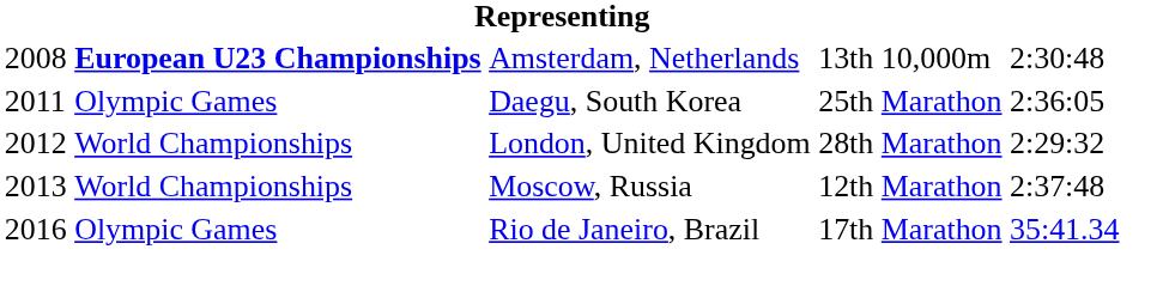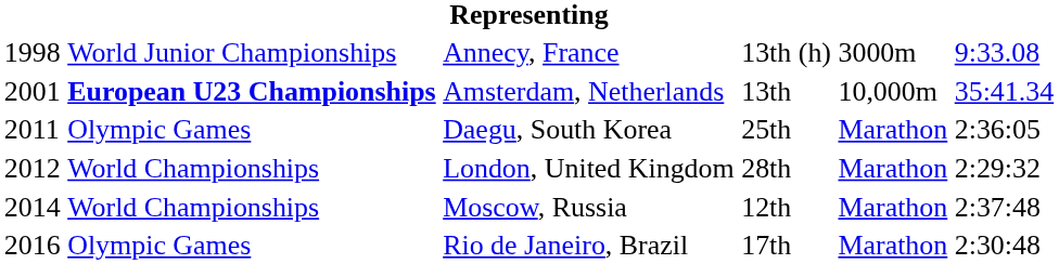+ row: 1998 | World Junior Championships | Annecy, France | 13th (h) | 3000m | 9:33.08
Amsterdam, Netherlands | column 1: 2008 -> 2001
Amsterdam, Netherlands | column 6: 2:30:48 -> 35:41.34
Moscow, Russia | column 1: 2013 -> 2014
Rio de Janeiro, Brazil | column 6: 35:41.34 -> 2:30:48
